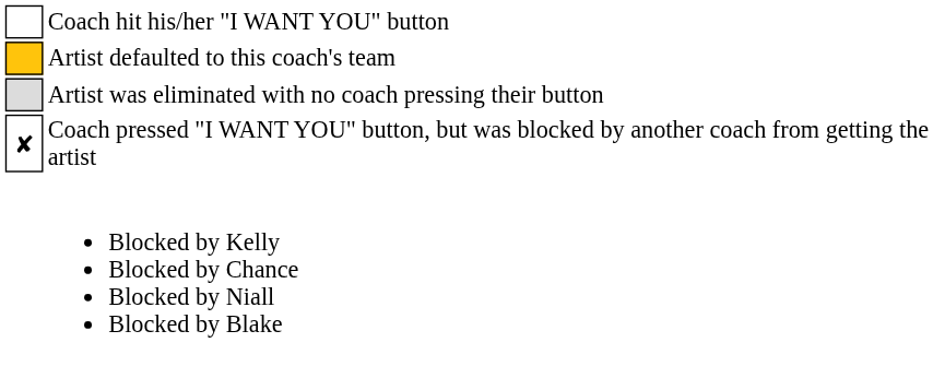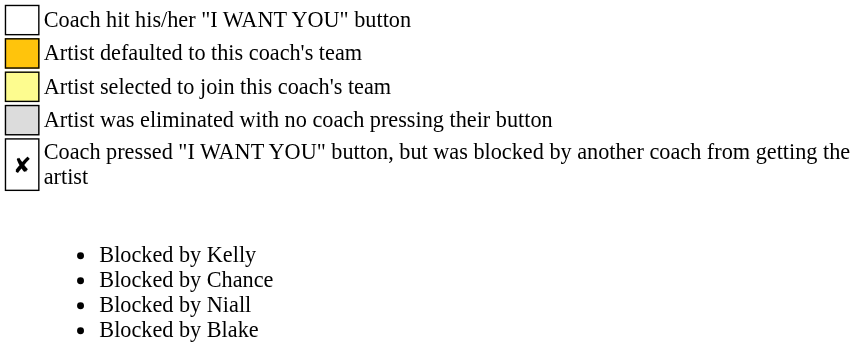+ row: Artist selected to join this coach's team
